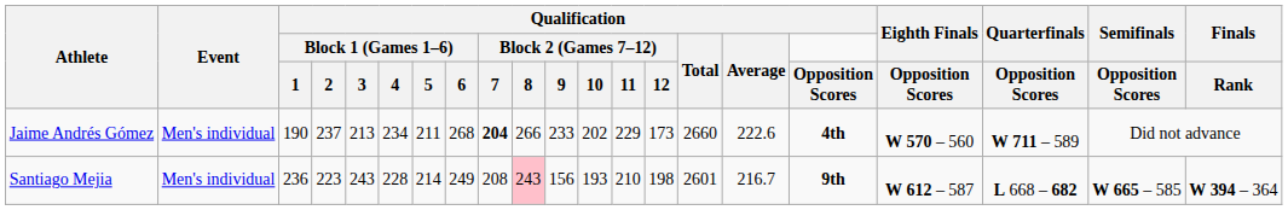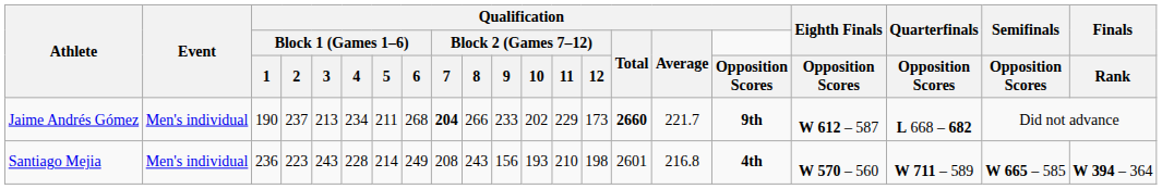Jaime Andrés Gómez | Qualification / Total: normal -> bold
Jaime Andrés Gómez | Qualification / Average: 222.6 -> 221.7
Jaime Andrés Gómez | Qualification / Opposition Scores: 4th -> 9th
Jaime Andrés Gómez | Eighth Finals / Opposition Scores: W 570 – 560 -> W 612 – 587
Jaime Andrés Gómez | Quarterfinals / Opposition Scores: W 711 – 589 -> L 668 – 682
Santiago Mejia | Qualification / Block 2 (Games 7–12) / 8: pink background -> no background
Santiago Mejia | Qualification / Average: 216.7 -> 216.8
Santiago Mejia | Qualification / Opposition Scores: 9th -> 4th
Santiago Mejia | Eighth Finals / Opposition Scores: W 612 – 587 -> W 570 – 560
Santiago Mejia | Quarterfinals / Opposition Scores: L 668 – 682 -> W 711 – 589
